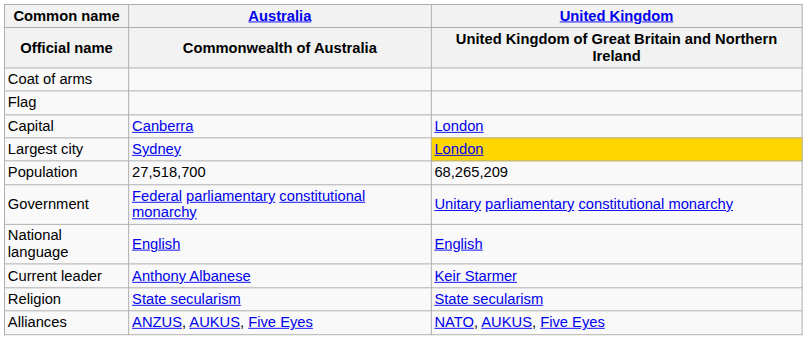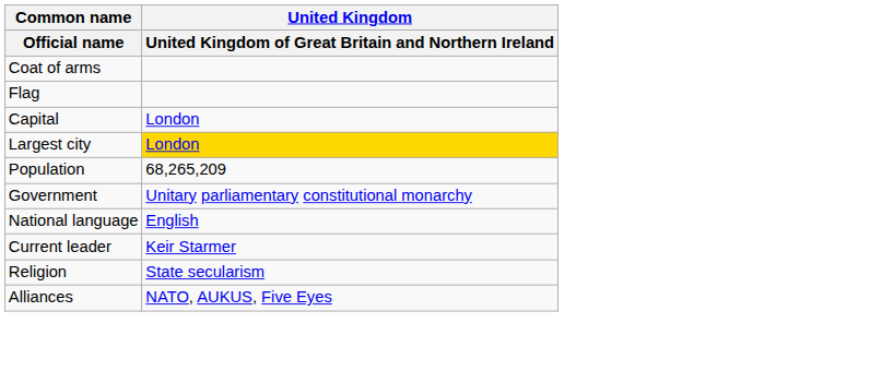- column: Australia | Commonwealth of Australia | Canberra | Sydney | 27,518,700 | Federal parliamentary constitutional monarchy | English | Anthony Albanese | State secularism | ANZUS, AUKUS, Five Eyes
